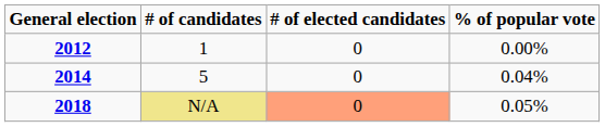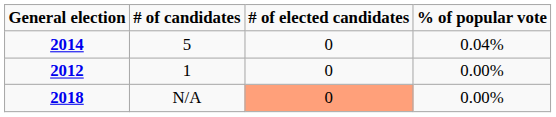rows swapped: 2012 <-> 2014
2018 | # of candidates: khaki background -> no background
2018 | % of popular vote: 0.05% -> 0.00%
